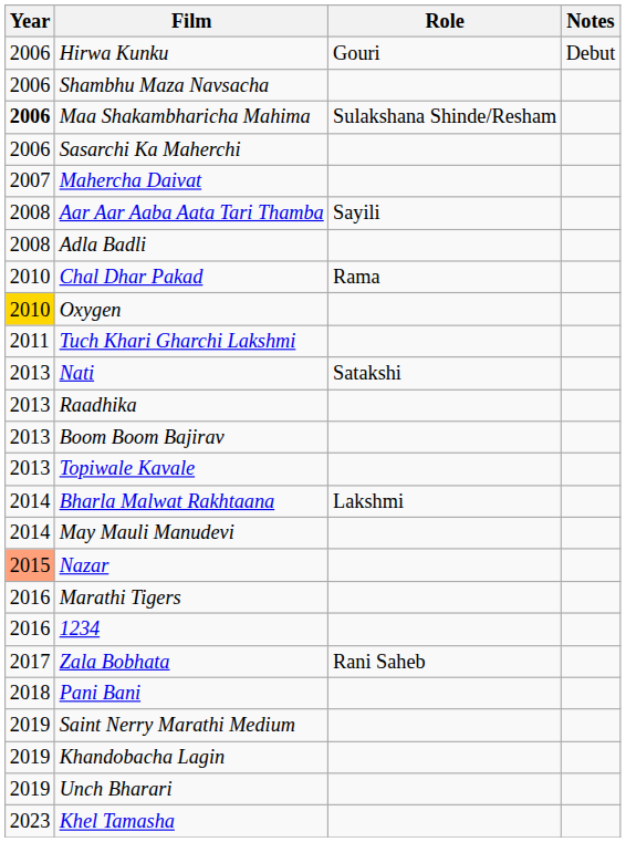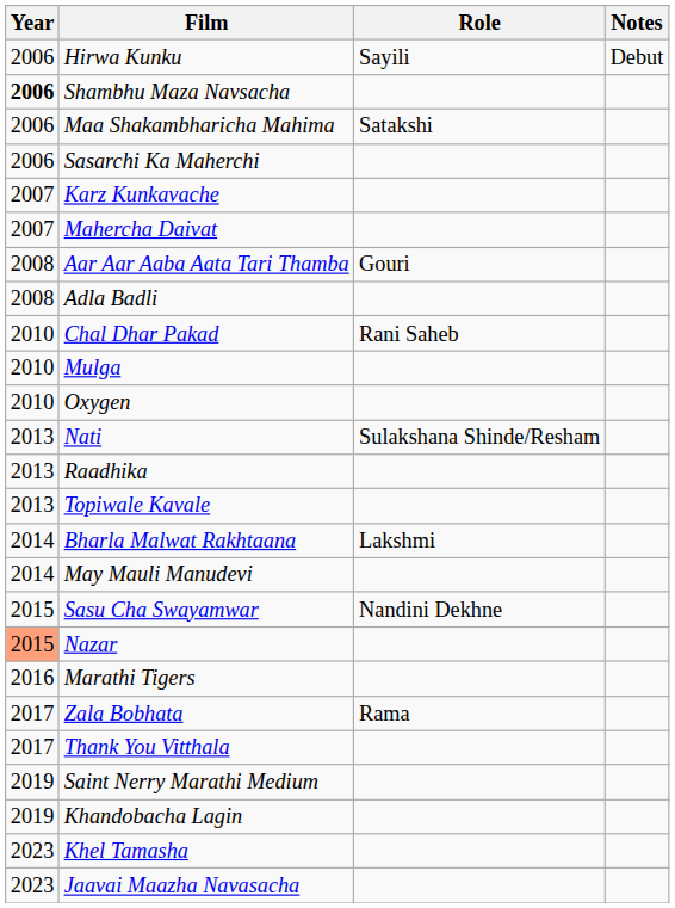Hirwa Kunku | Role: Gouri -> Sayili
Shambhu Maza Navsacha | Year: normal -> bold
Maa Shakambharicha Mahima | Year: bold -> normal
Maa Shakambharicha Mahima | Role: Sulakshana Shinde/Resham -> Satakshi
+ row: 2007 | Karz Kunkavache
Aar Aar Aaba Aata Tari Thamba | Role: Sayili -> Gouri
Chal Dhar Pakad | Role: Rama -> Rani Saheb
+ row: 2010 | Mulga
Oxygen | Year: gold background -> no background
- row: 2011 | Tuch Khari Gharchi Lakshmi
Nati | Role: Satakshi -> Sulakshana Shinde/Resham
- row: 2013 | Boom Boom Bajirav
+ row: 2015 | Sasu Cha Swayamwar | Nandini Dekhne
- row: 2016 | 1234
Zala Bobhata | Role: Rani Saheb -> Rama
+ row: 2017 | Thank You Vitthala
- row: 2018 | Pani Bani
- row: 2019 | Unch Bharari
+ row: 2023 | Jaavai Maazha Navasacha
